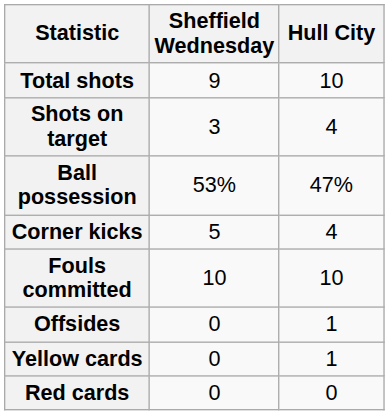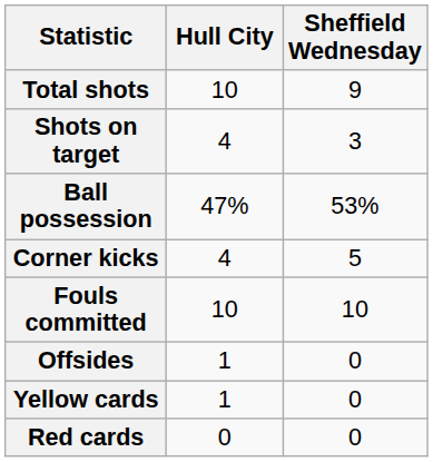columns swapped: Hull City <-> Sheffield Wednesday
